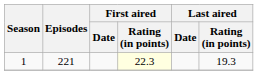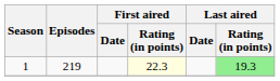1 | Episodes: 221 -> 219
1 | Last aired / Rating (in points): no background -> lightgreen background
